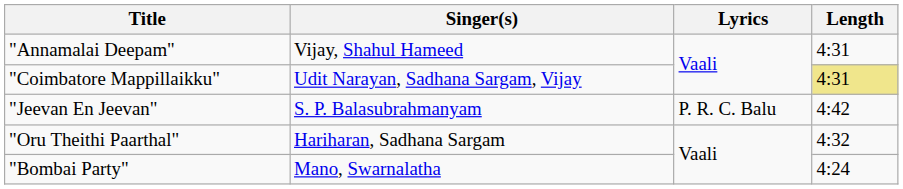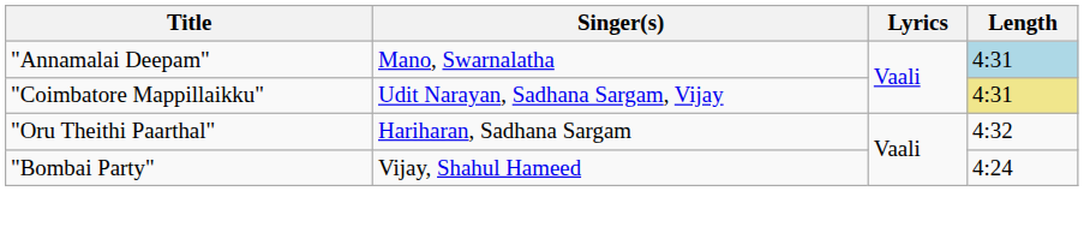"Annamalai Deepam" | Singer(s): Vijay, Shahul Hameed -> Mano, Swarnalatha
"Annamalai Deepam" | Length: no background -> lightblue background
- row: "Jeevan En Jeevan" | S. P. Balasubrahmanyam | P. R. C. Balu | 4:42
"Bombai Party" | Singer(s): Mano, Swarnalatha -> Vijay, Shahul Hameed
